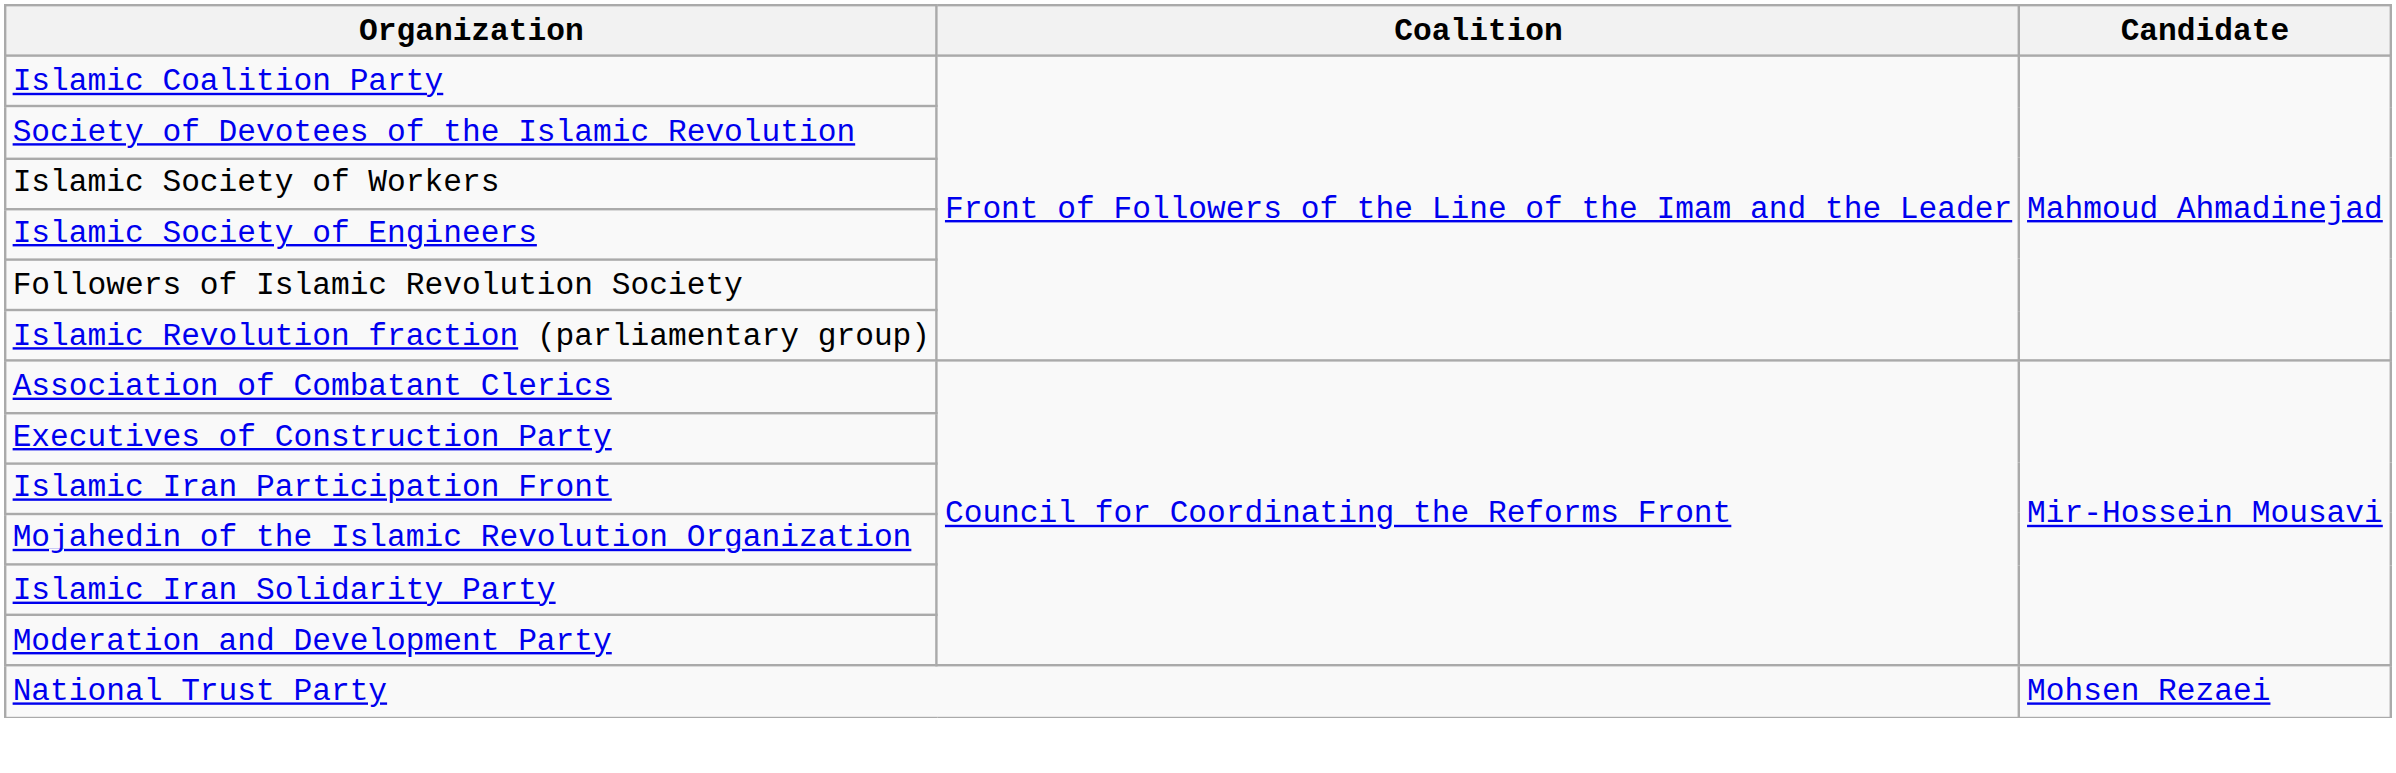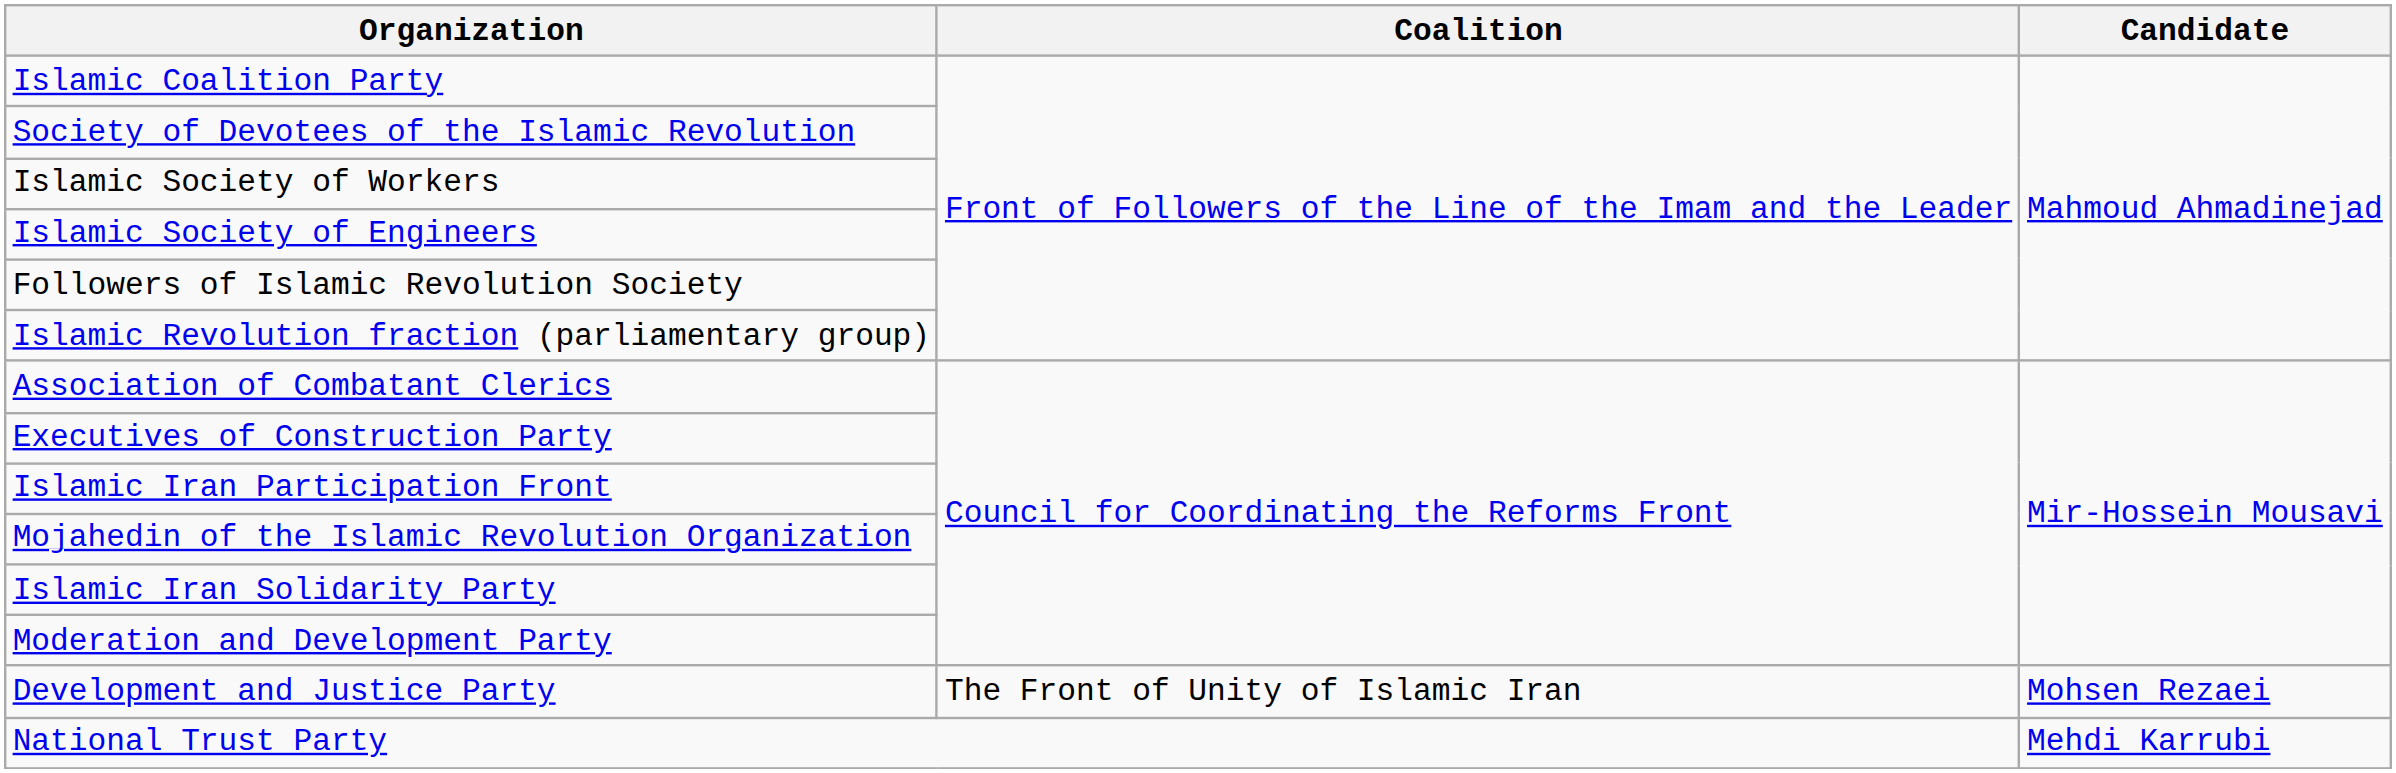+ row: Development and Justice Party | The Front of Unity of Islamic Iran | Mohsen Rezaei
National Trust Party | Candidate: Mohsen Rezaei -> Mehdi Karrubi
